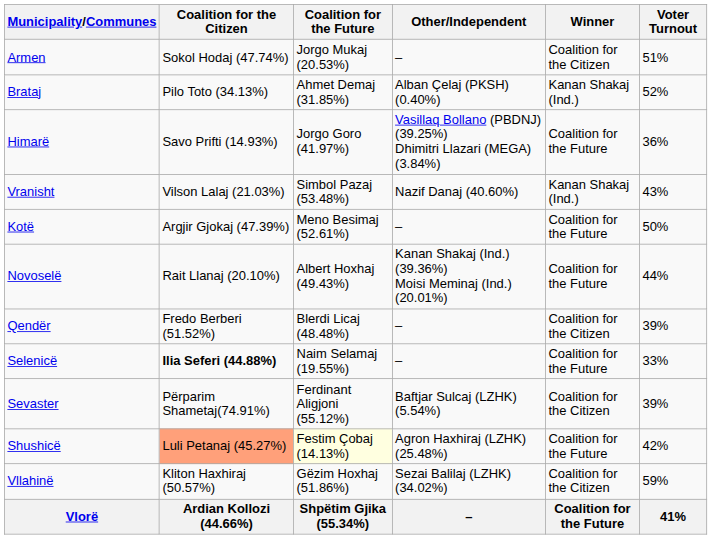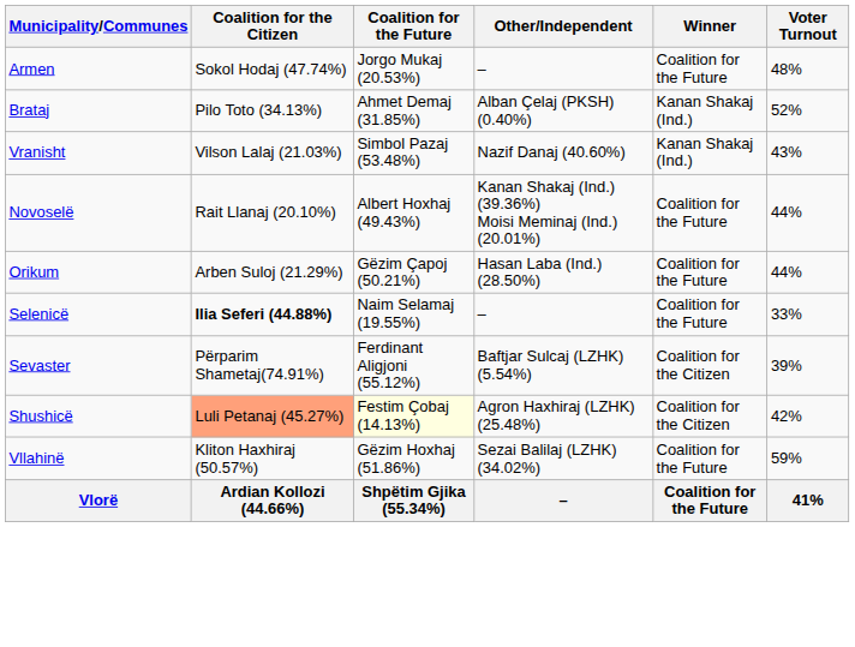Armen | Winner: Coalition for the Citizen -> Coalition for the Future
Armen | Voter Turnout: 51% -> 48%
- row: Himarë | Savo Prifti (14.93%) | Jorgo Goro (41.97%) | Vasillaq Bollano (PBDNJ) (39.25%) Dhimitri Llazari (MEGA) (3.84%) | Coalition for the Future | 36%
- row: Kotë | Argjir Gjokaj (47.39%) | Meno Besimaj (52.61%) | – | Coalition for the Future | 50%
+ row: Orikum | Arben Suloj (21.29%) | Gëzim Çapoj (50.21%) | Hasan Laba (Ind.) (28.50%) | Coalition for the Future | 44%
- row: Qendër | Fredo Berberi (51.52%) | Blerdi Licaj (48.48%) | – | Coalition for the Citizen | 39%
Shushicë | Winner: Coalition for the Future -> Coalition for the Citizen
Vllahinë | Winner: Coalition for the Citizen -> Coalition for the Future
